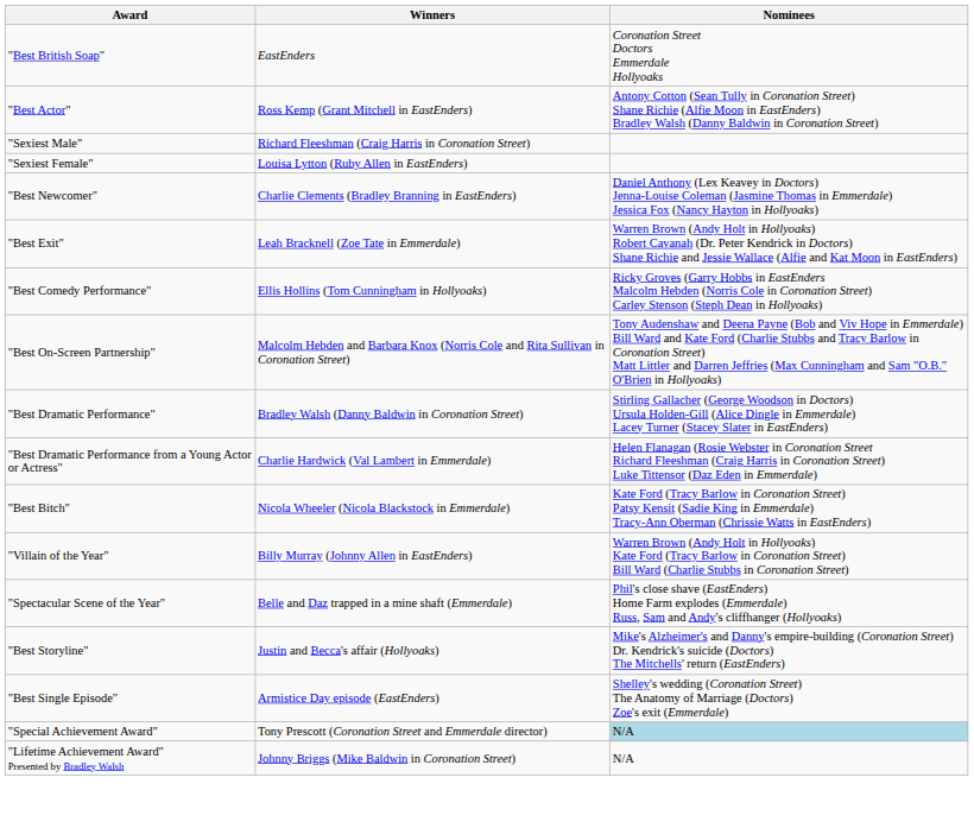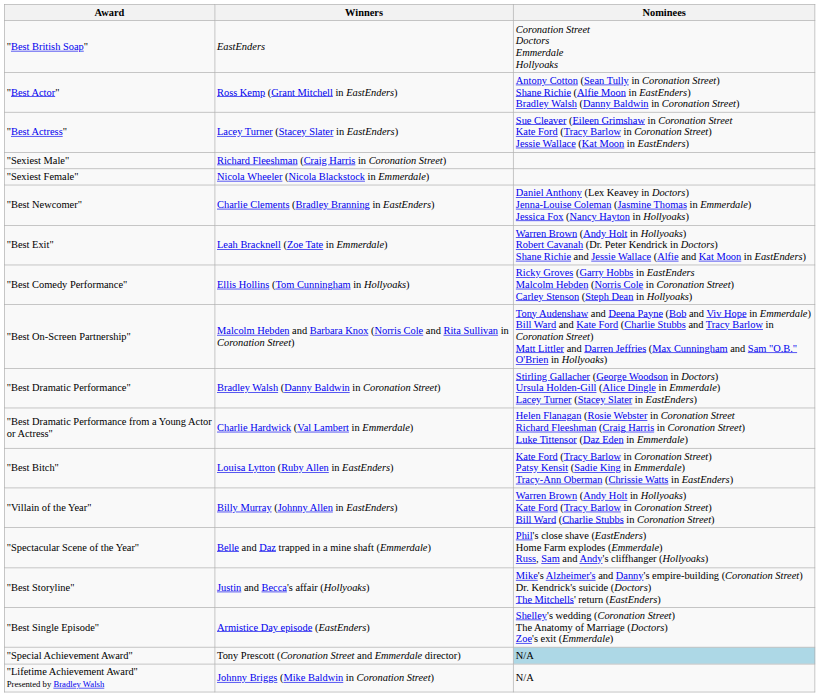+ row: "Best Actress" | Lacey Turner (Stacey Slater in EastEnders) | Sue Cleaver (Eileen Grimshaw in Coronation Street Kate Ford (Tracy Barlow in Coronation Street) Jessie Wallace (Kat Moon in EastEnders)
"Sexiest Female" | Winners: Louisa Lytton (Ruby Allen in EastEnders) -> Nicola Wheeler (Nicola Blackstock in Emmerdale)
"Best Bitch" | Winners: Nicola Wheeler (Nicola Blackstock in Emmerdale) -> Louisa Lytton (Ruby Allen in EastEnders)
